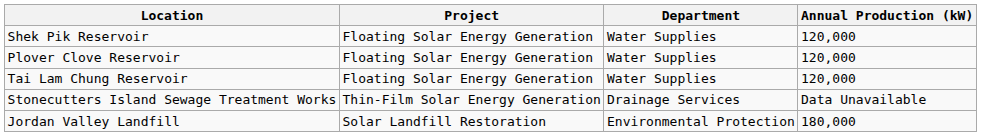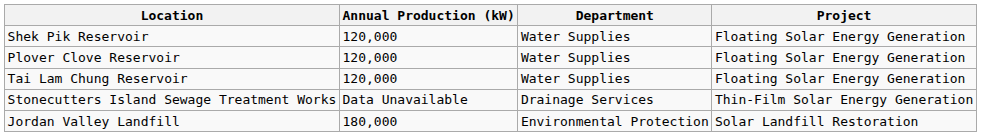columns swapped: Project <-> Annual Production (kW)
